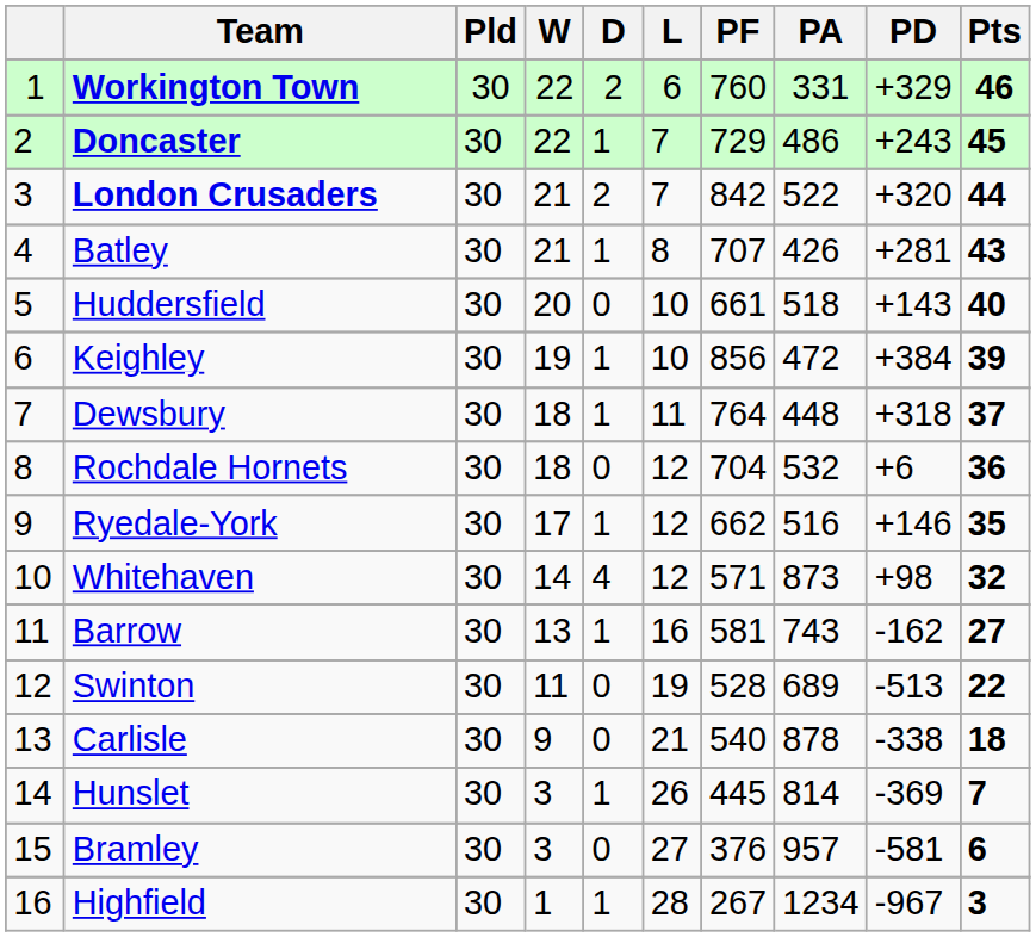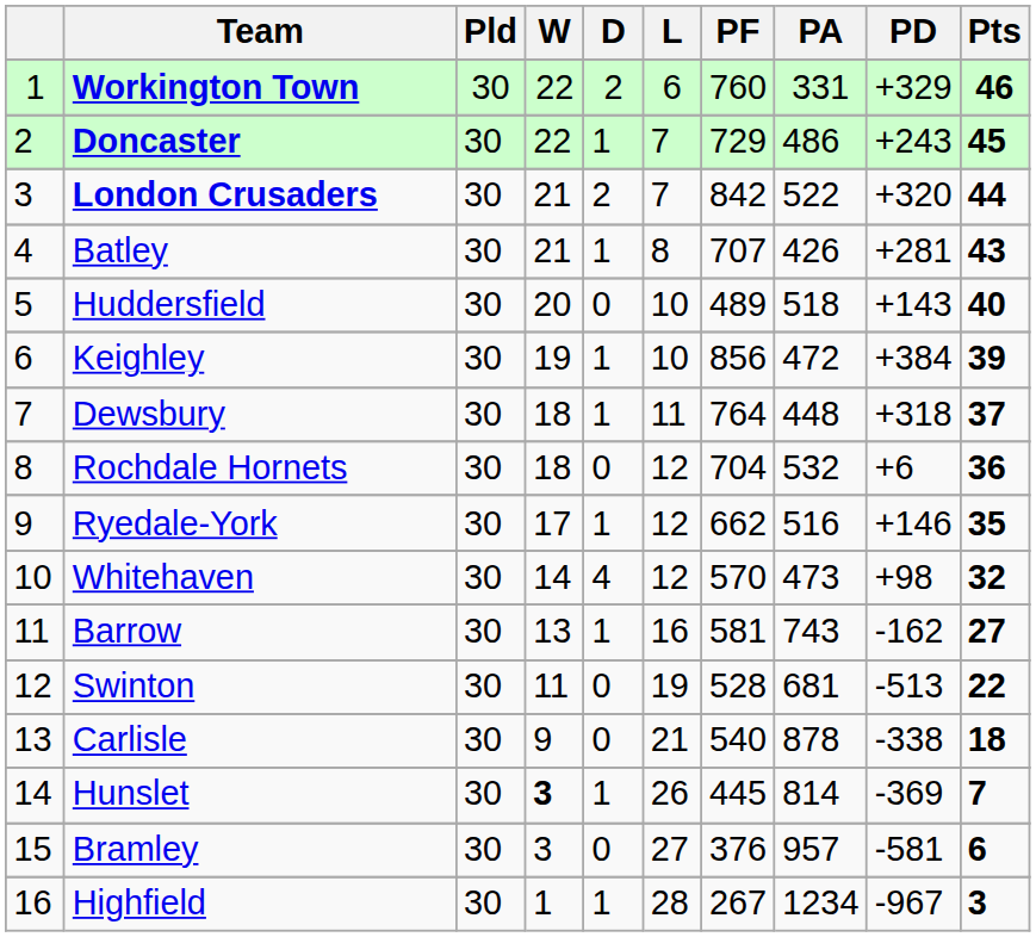Huddersfield | PF: 661 -> 489
Whitehaven | PF: 571 -> 570
Whitehaven | PA: 873 -> 473
Swinton | PA: 689 -> 681
Hunslet | W: normal -> bold
